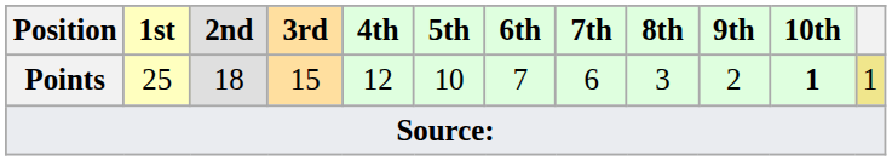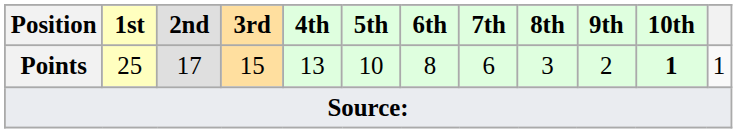Points | 2nd: 18 -> 17
Points | 4th: 12 -> 13
Points | 6th: 7 -> 8
Points | column 12: khaki background -> no background
